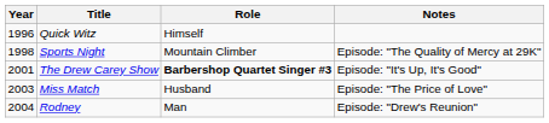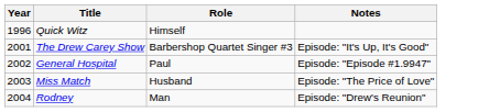- row: 1998 | Sports Night | Mountain Climber | Episode: "The Quality of Mercy at 29K"
The Drew Carey Show | Role: bold -> normal
+ row: 2002 | General Hospital | Paul | Episode: "Episode #1.9947"
